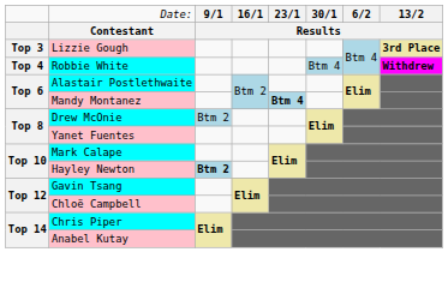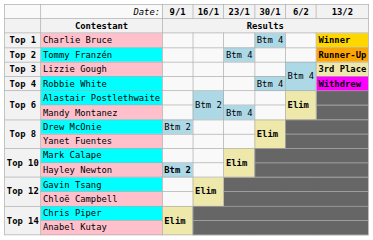+ row: Top 1 | Charlie Bruce | Btm 4 | Winner
+ row: Top 2 | Tommy Franzén | Btm 4 | Runner-Up
Mandy Montanez | column 5: bold -> normal
